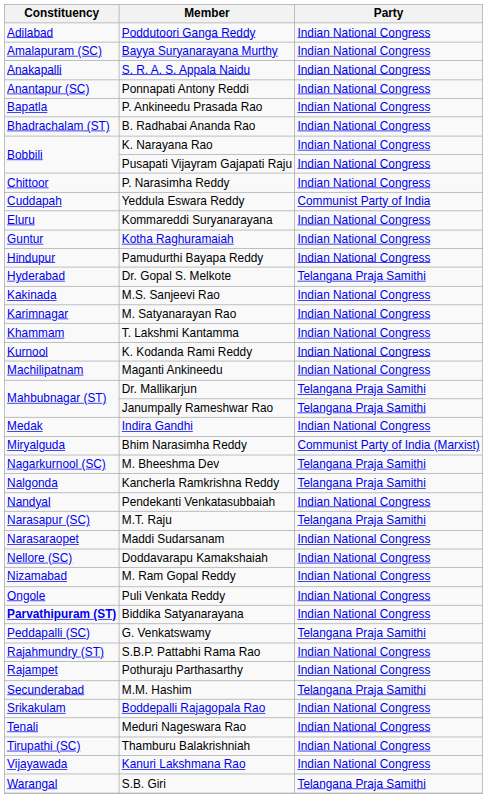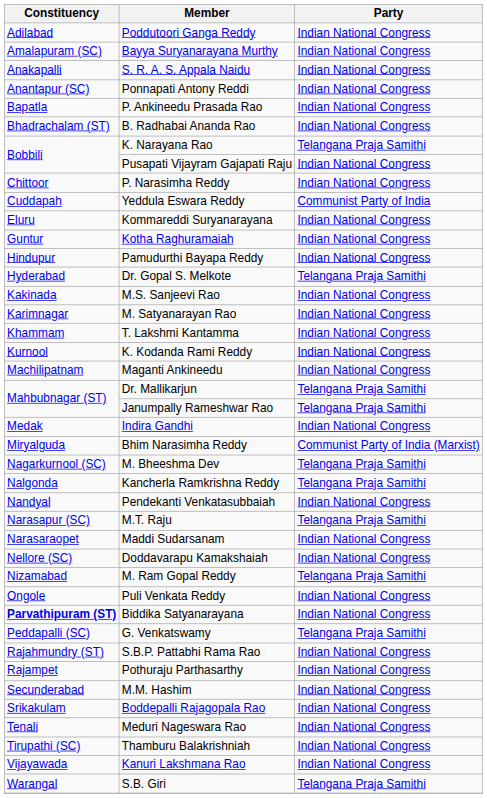K. Narayana Rao | Party: Indian National Congress -> Telangana Praja Samithi
M. Ram Gopal Reddy | Party: Indian National Congress -> Telangana Praja Samithi
M.M. Hashim | Party: Telangana Praja Samithi -> Indian National Congress
